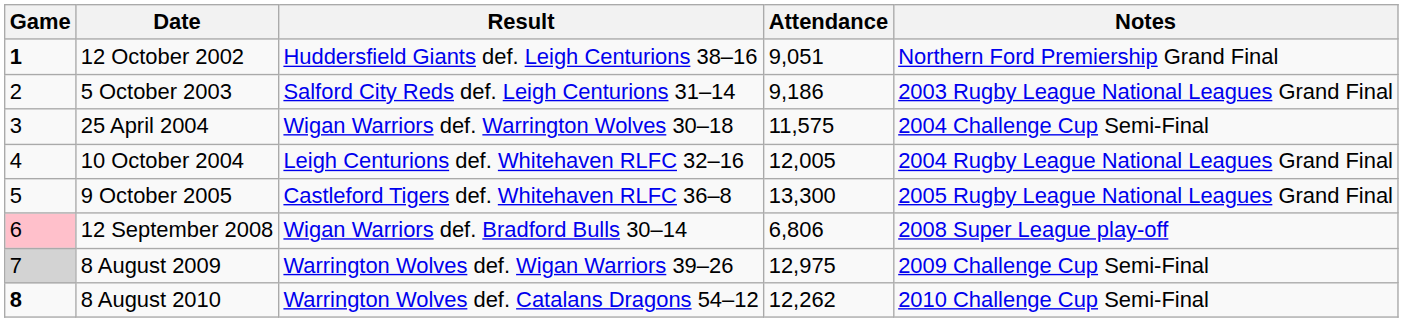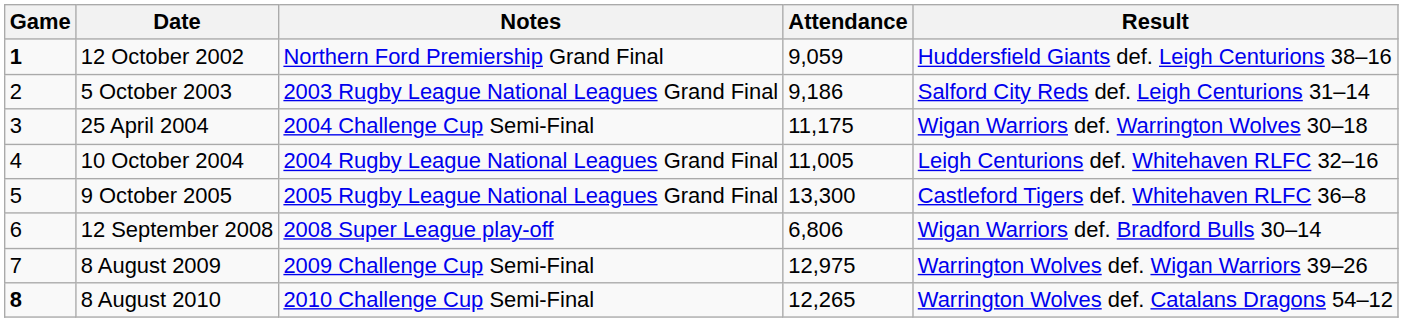columns swapped: Result <-> Notes
12 October 2002 | Attendance: 9,051 -> 9,059
25 April 2004 | Attendance: 11,575 -> 11,175
10 October 2004 | Attendance: 12,005 -> 11,005
12 September 2008 | Game: pink background -> no background
8 August 2009 | Game: lightgrey background -> no background
8 August 2010 | Attendance: 12,262 -> 12,265
